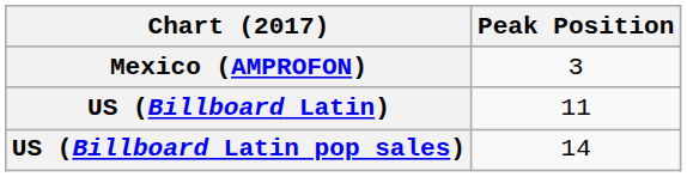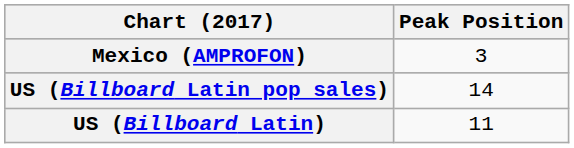rows swapped: US (Billboard Latin) <-> US (Billboard Latin pop sales)
